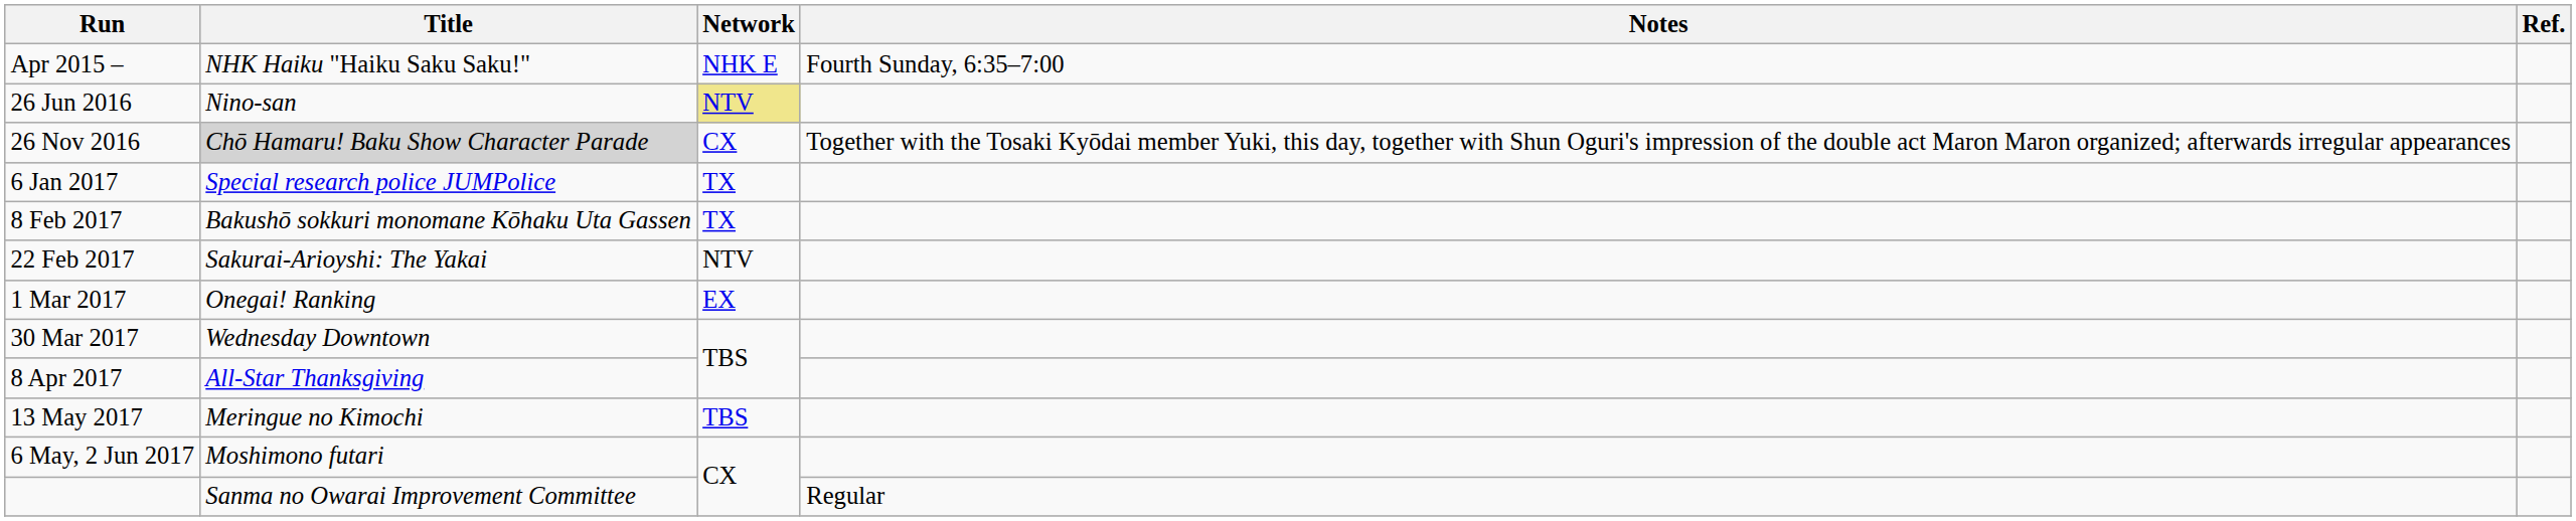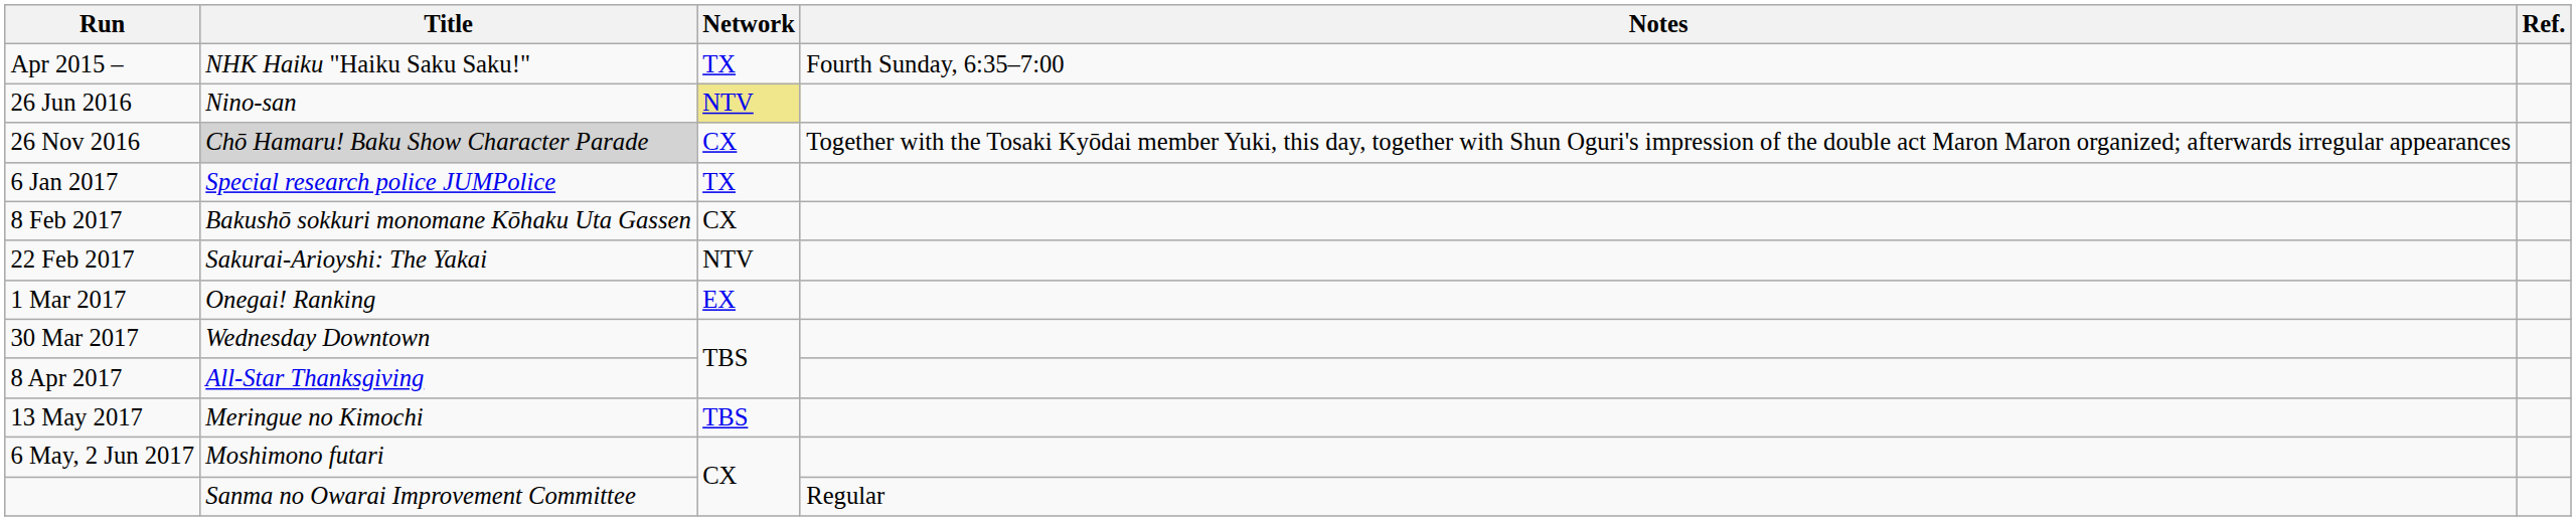Apr 2015 – | Network: NHK E -> TX
8 Feb 2017 | Network: TX -> CX
